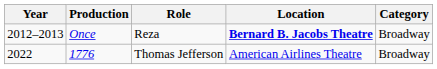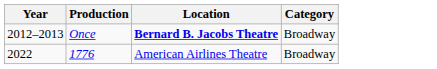- column: Role | Reza | Thomas Jefferson
